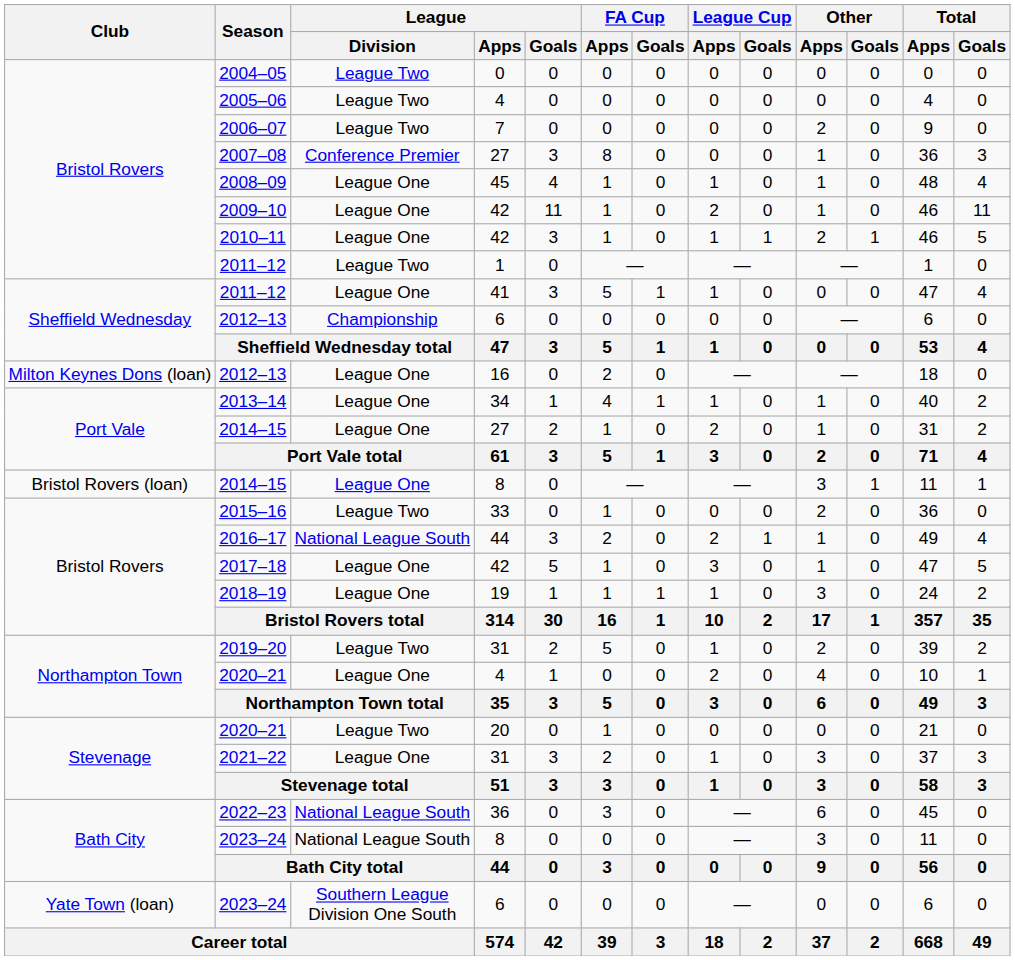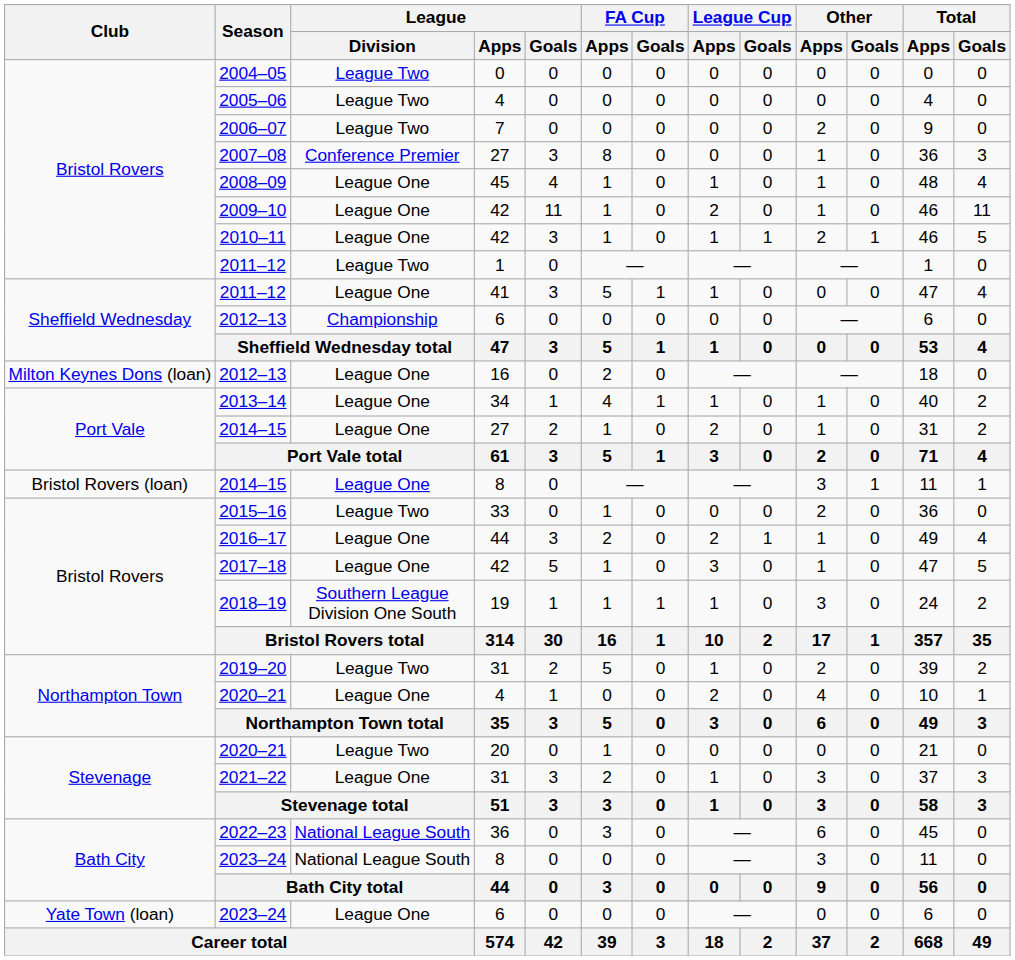2016–17 | League / Division: National League South -> League One
2018–19 | League / Division: League One -> Southern League Division One South
2023–24 / 6 | League / Division: Southern League Division One South -> League One
